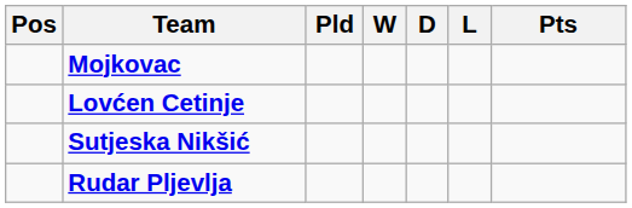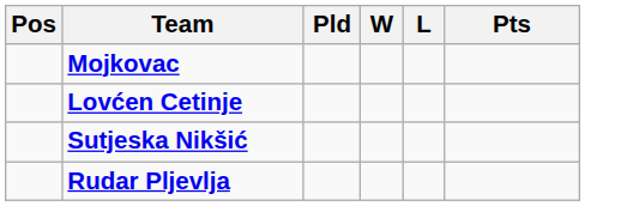- column: D
